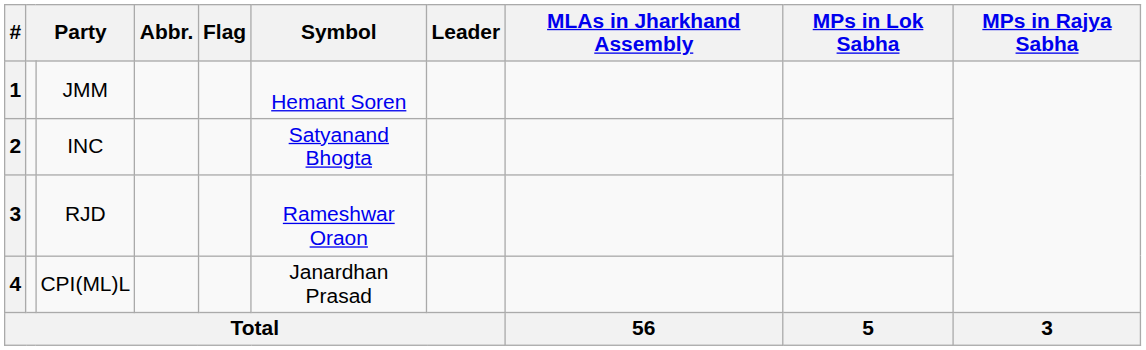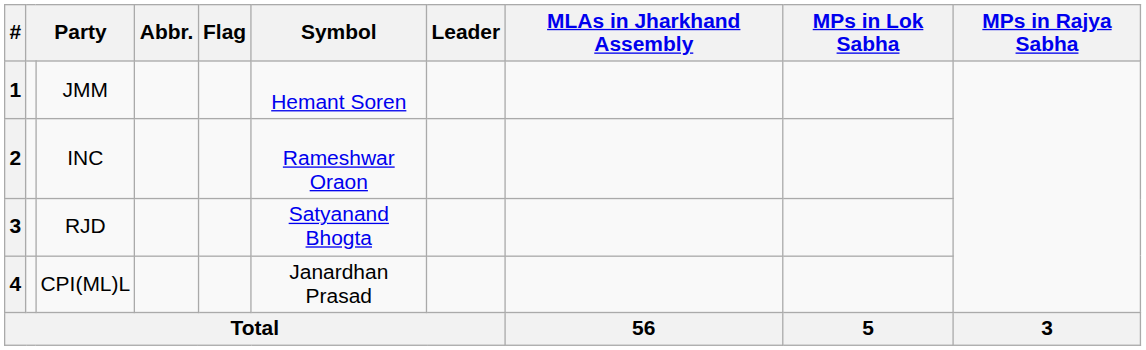INC | Symbol: Satyanand Bhogta -> Rameshwar Oraon
RJD | Symbol: Rameshwar Oraon -> Satyanand Bhogta
